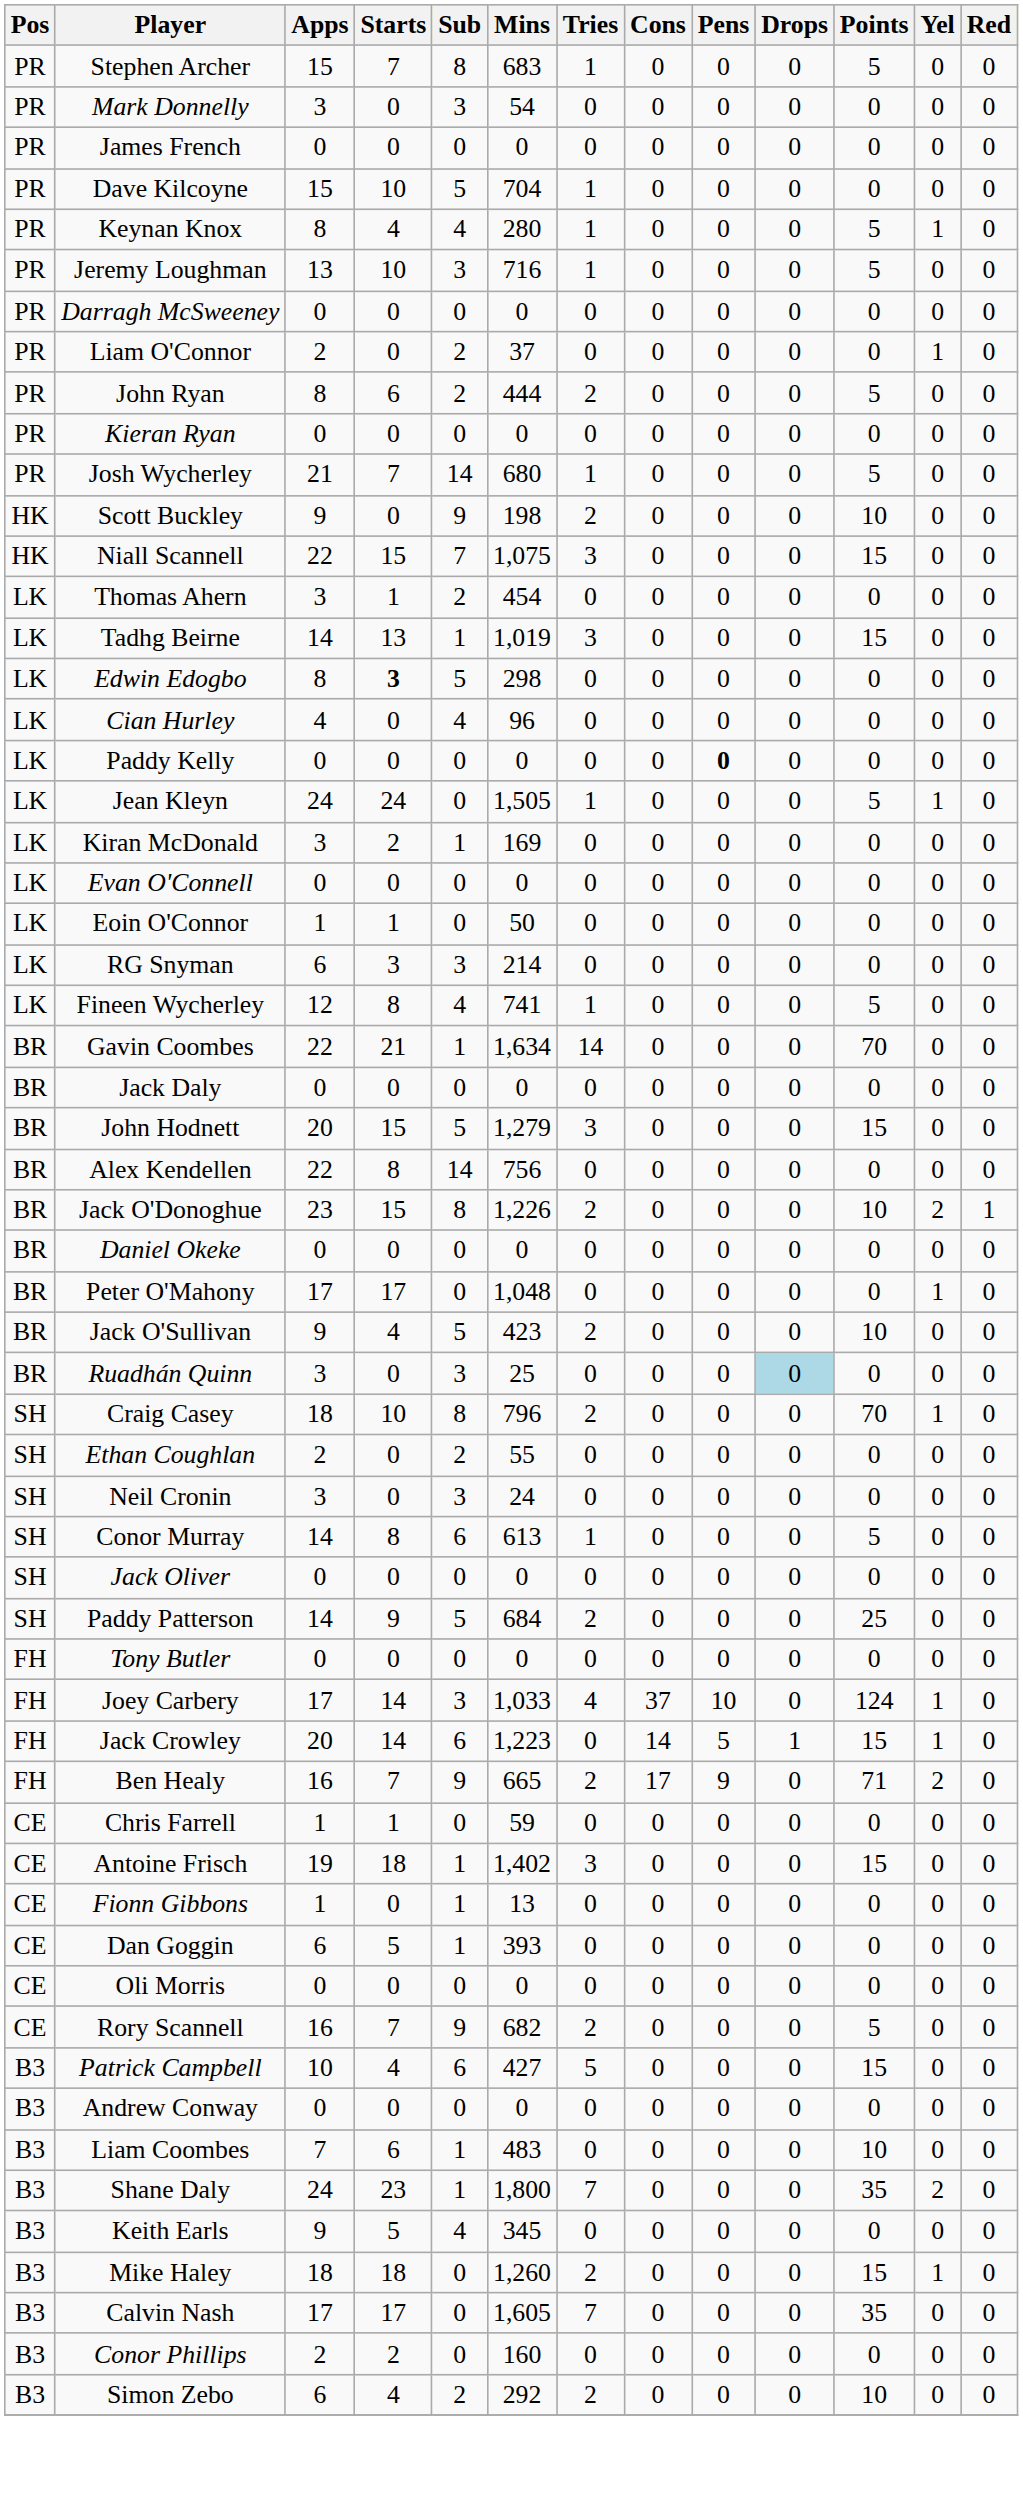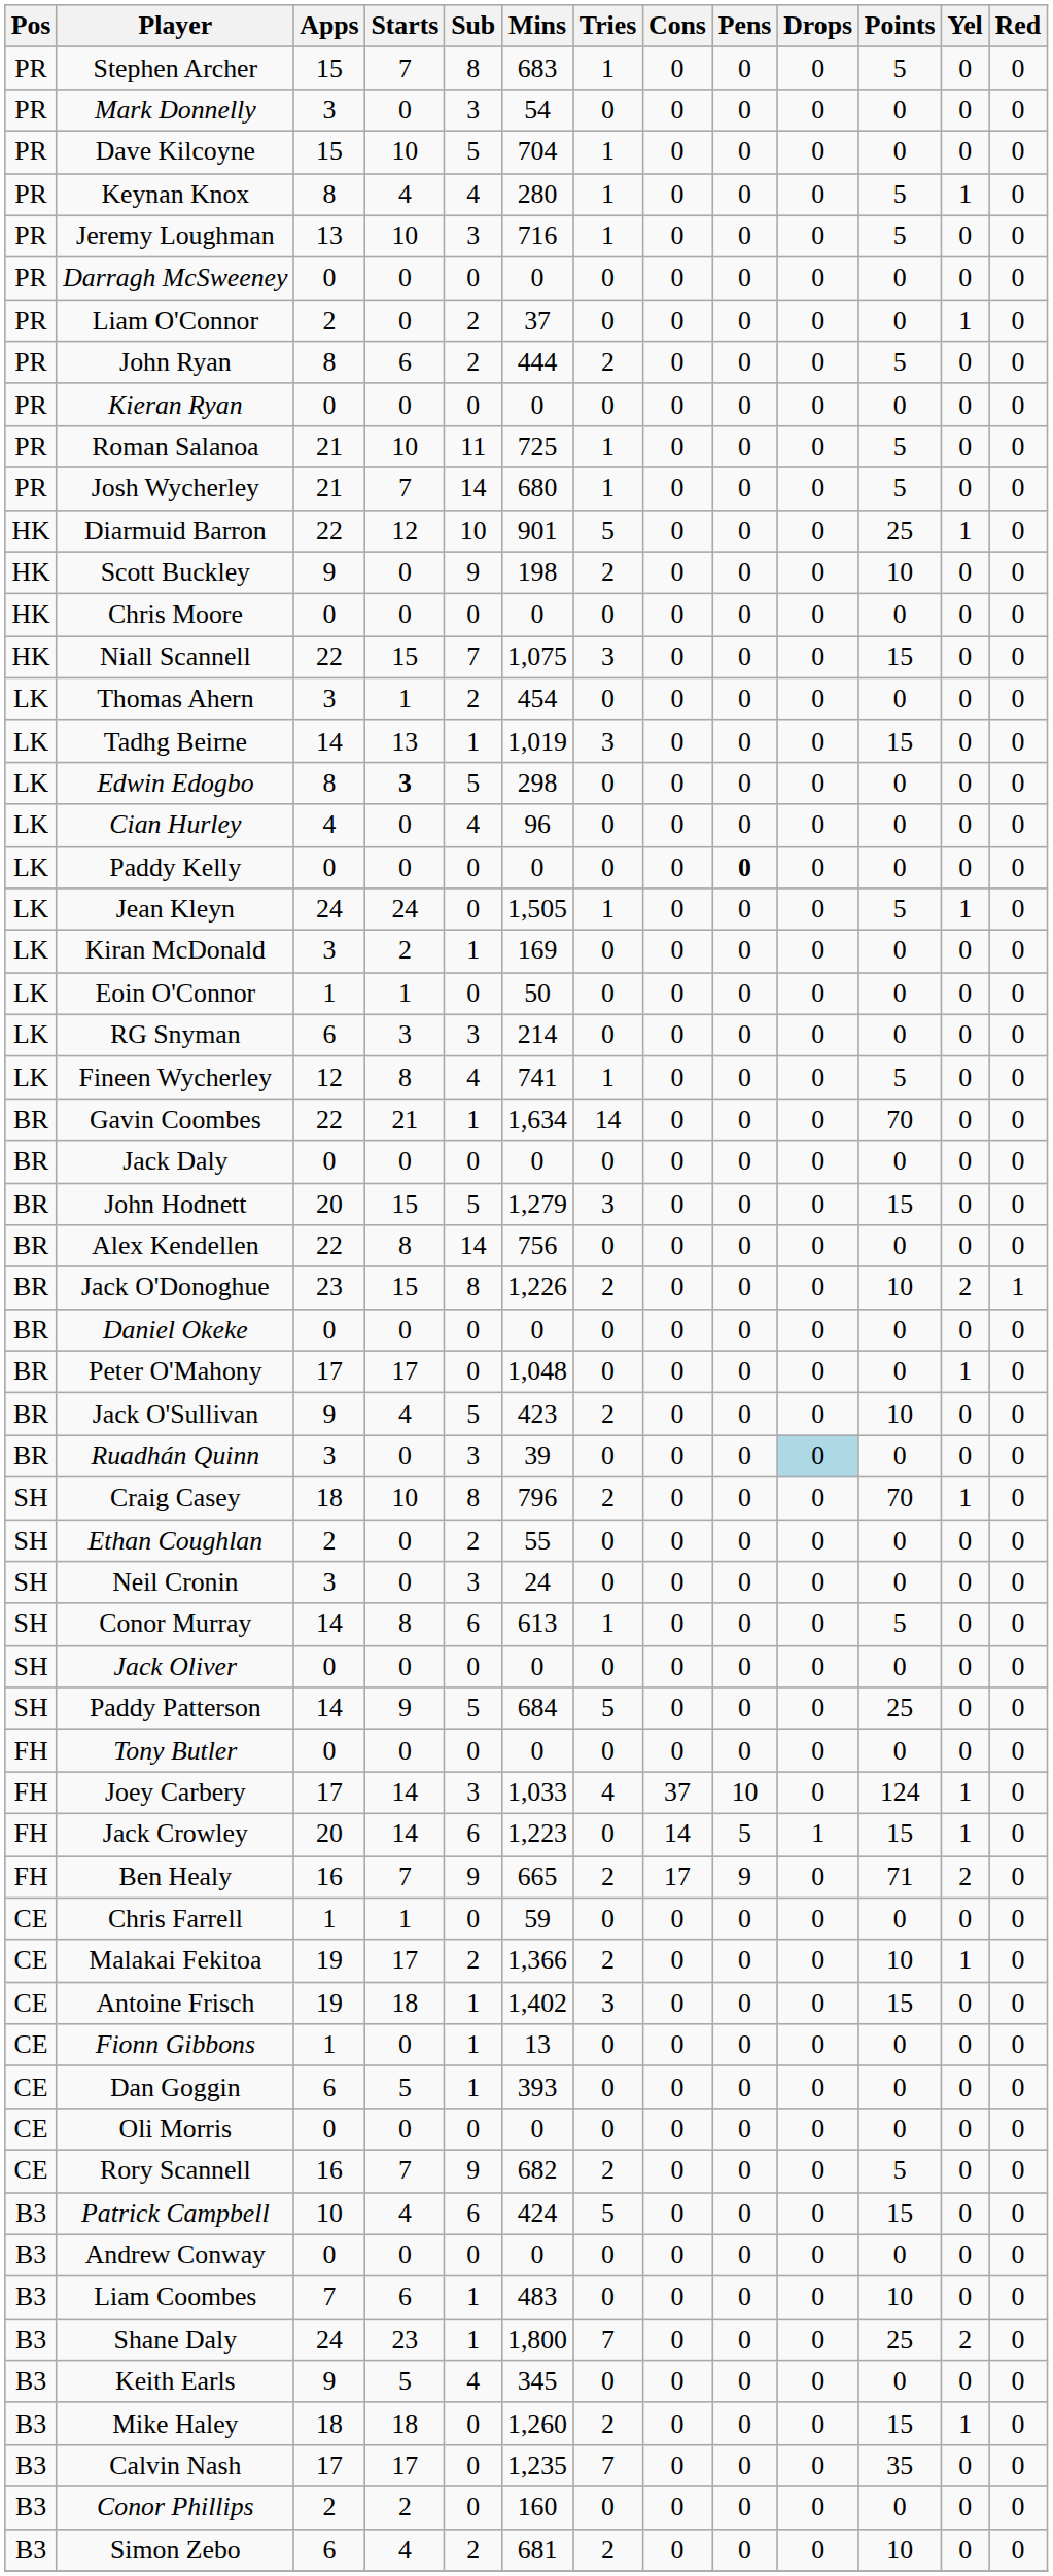- row: PR | James French | 0 | 0 | 0 | 0 | 0 | 0 | 0 | 0 | 0 | 0 | 0
+ row: PR | Roman Salanoa | 21 | 10 | 11 | 725 | 1 | 0 | 0 | 0 | 5 | 0 | 0
+ row: HK | Diarmuid Barron | 22 | 12 | 10 | 901 | 5 | 0 | 0 | 0 | 25 | 1 | 0
+ row: HK | Chris Moore | 0 | 0 | 0 | 0 | 0 | 0 | 0 | 0 | 0 | 0 | 0
- row: LK | Evan O'Connell | 0 | 0 | 0 | 0 | 0 | 0 | 0 | 0 | 0 | 0 | 0
Ruadhán Quinn | Mins: 25 -> 39
Paddy Patterson | Tries: 2 -> 5
+ row: CE | Malakai Fekitoa | 19 | 17 | 2 | 1,366 | 2 | 0 | 0 | 0 | 10 | 1 | 0
Patrick Campbell | Mins: 427 -> 424
Shane Daly | Points: 35 -> 25
Calvin Nash | Mins: 1,605 -> 1,235
Simon Zebo | Mins: 292 -> 681
